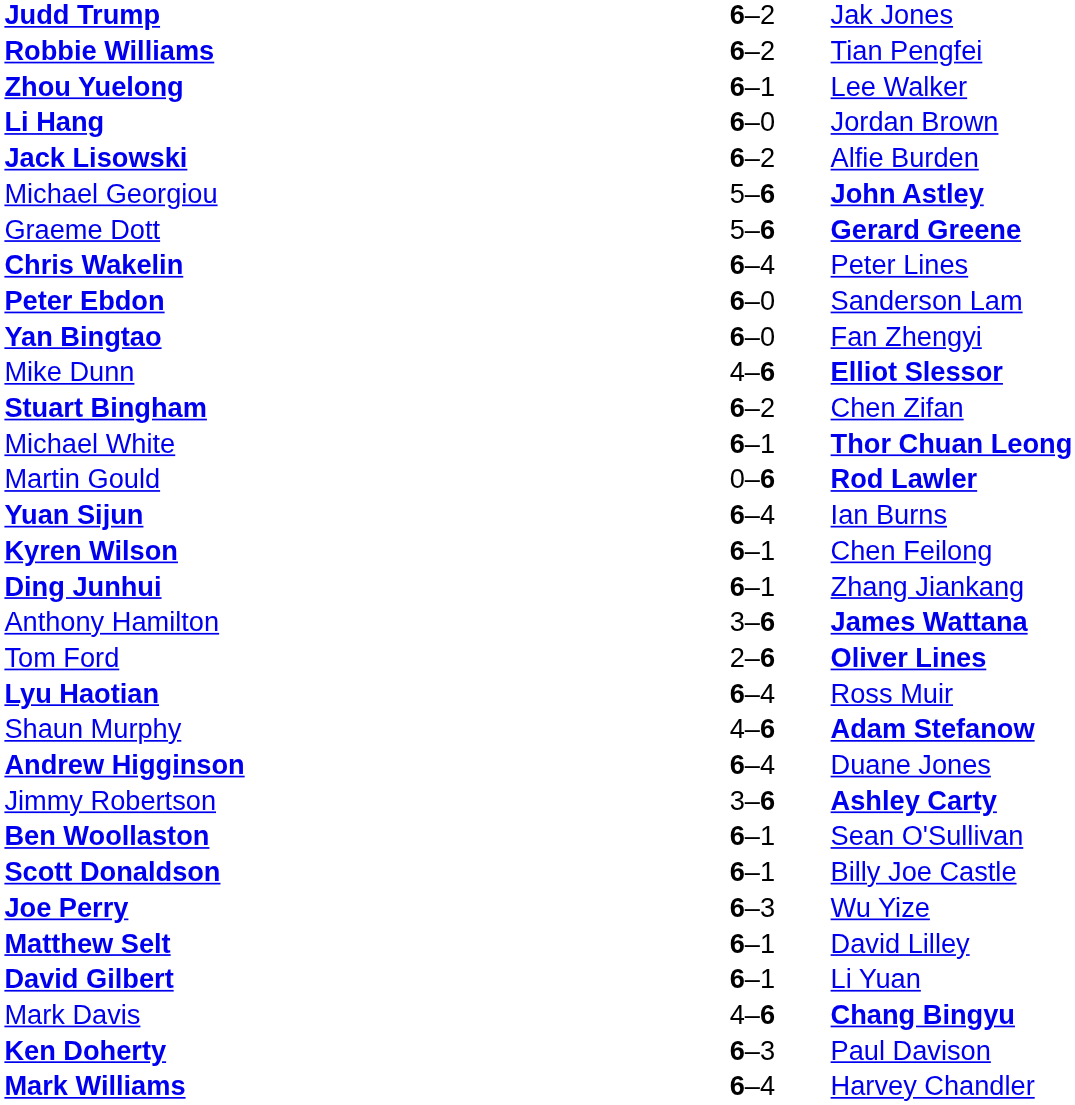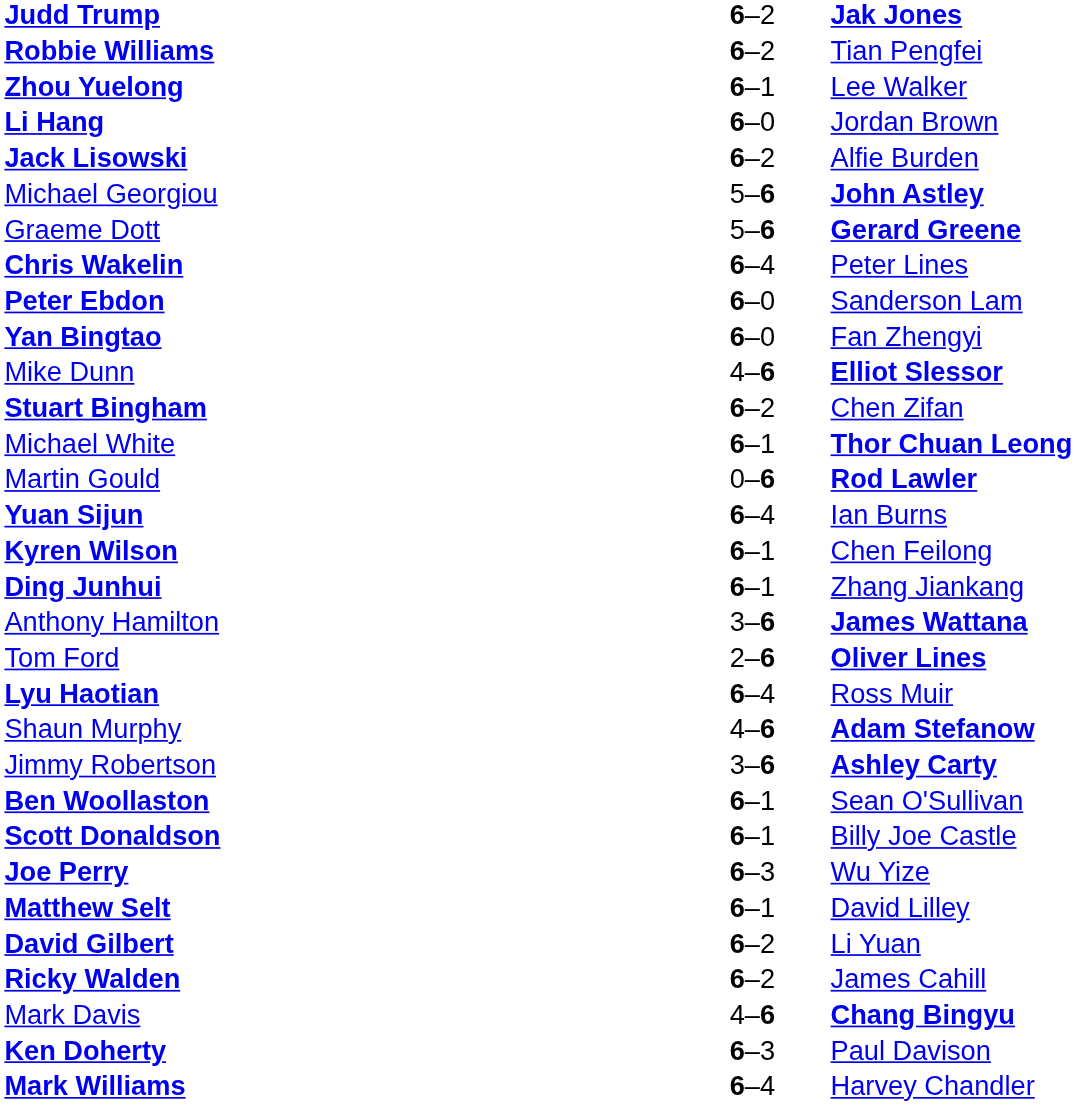Judd Trump | column 3: normal -> bold
- row: Andrew Higginson | 6–4 | Duane Jones
David Gilbert | column 2: 6–1 -> 6–2
+ row: Ricky Walden | 6–2 | James Cahill
